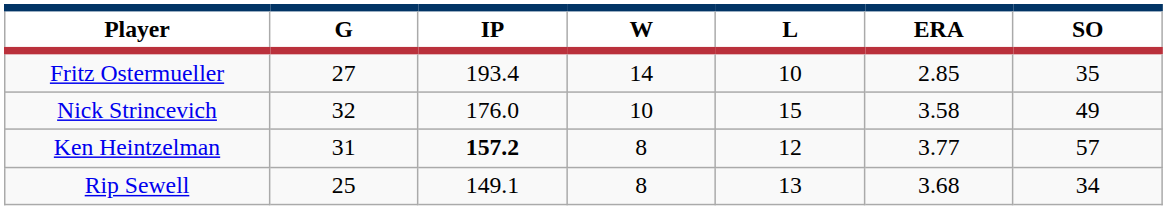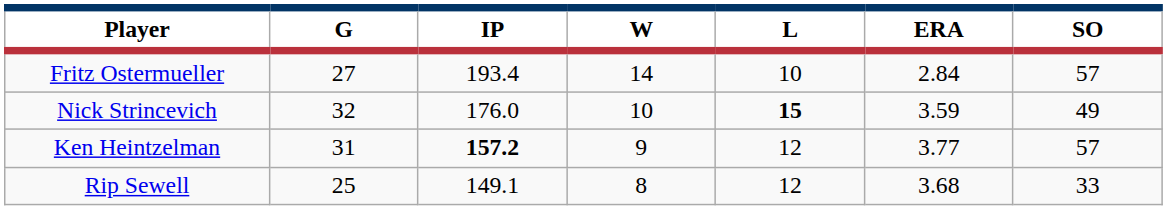Fritz Ostermueller | ERA: 2.85 -> 2.84
Fritz Ostermueller | SO: 35 -> 57
Nick Strincevich | L: normal -> bold
Nick Strincevich | ERA: 3.58 -> 3.59
Ken Heintzelman | W: 8 -> 9
Rip Sewell | L: 13 -> 12
Rip Sewell | SO: 34 -> 33
